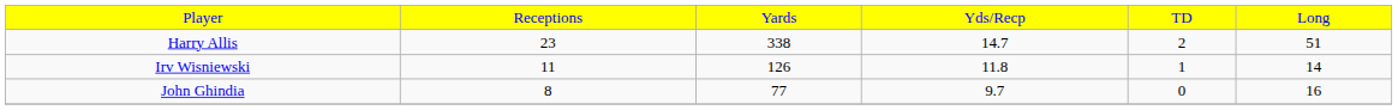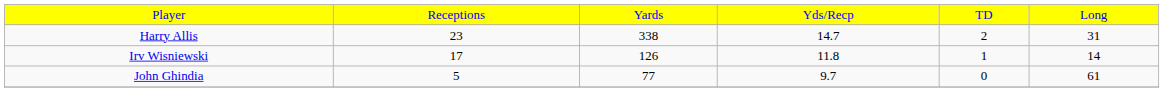Harry Allis | column 6: 51 -> 31
Irv Wisniewski | column 2: 11 -> 17
John Ghindia | column 2: 8 -> 5
John Ghindia | column 6: 16 -> 61
